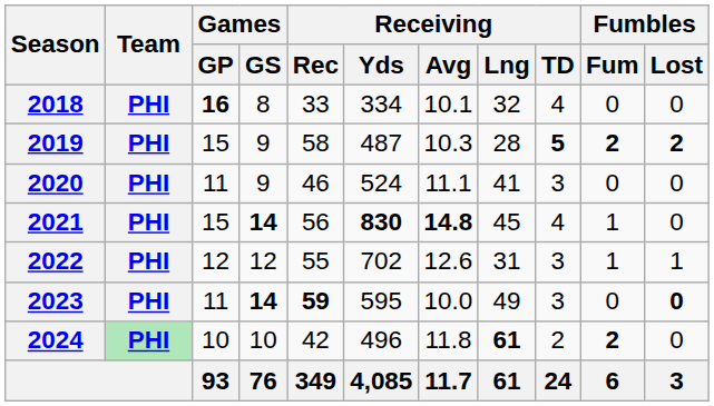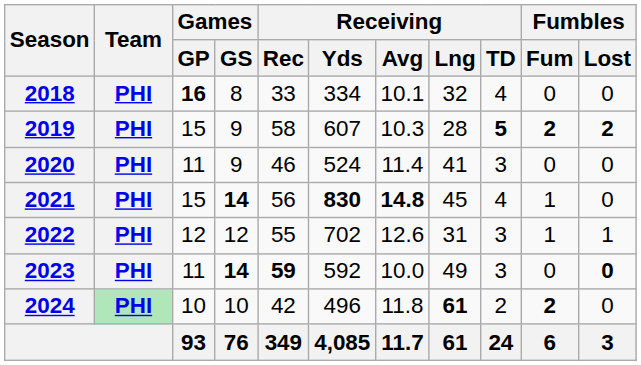2019 | Receiving / Yds: 487 -> 607
2020 | Receiving / Avg: 11.1 -> 11.4
2023 | Receiving / Yds: 595 -> 592
